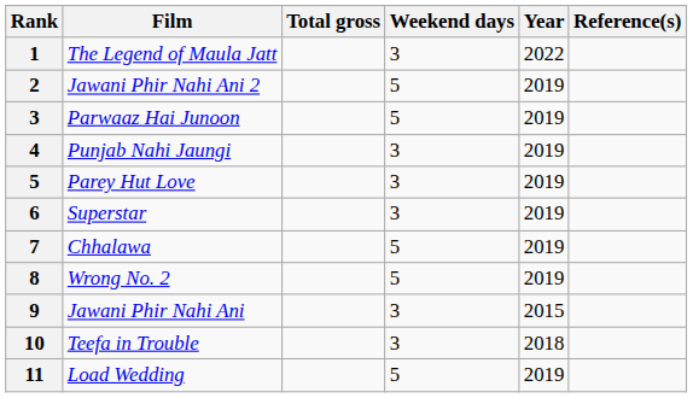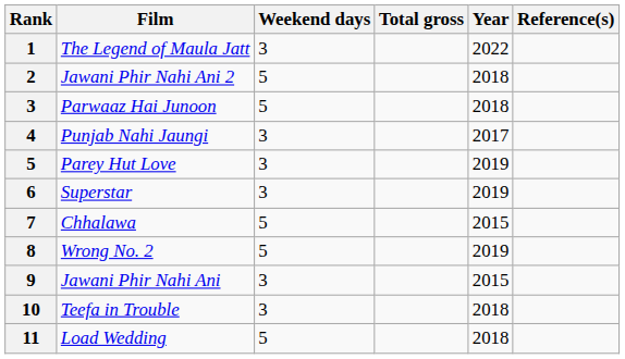columns swapped: Total gross <-> Weekend days
Jawani Phir Nahi Ani 2 | Year: 2019 -> 2018
Parwaaz Hai Junoon | Year: 2019 -> 2018
Punjab Nahi Jaungi | Year: 2019 -> 2017
Chhalawa | Year: 2019 -> 2015
Load Wedding | Year: 2019 -> 2018
